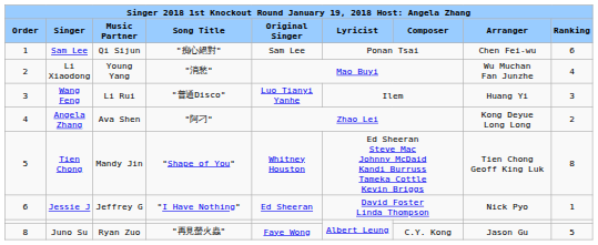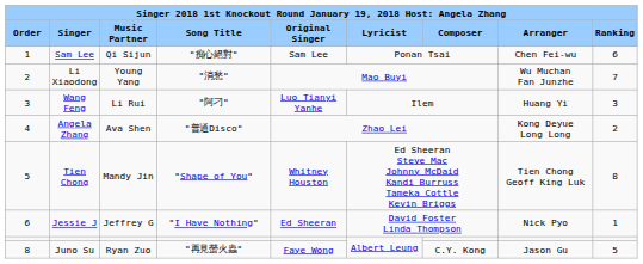Li Xiaodong | column 9: 4 -> 7
Wang Feng | column 4: "普通Disco" -> "阿刁"
Angela Zhang | column 4: "阿刁" -> "普通Disco"
